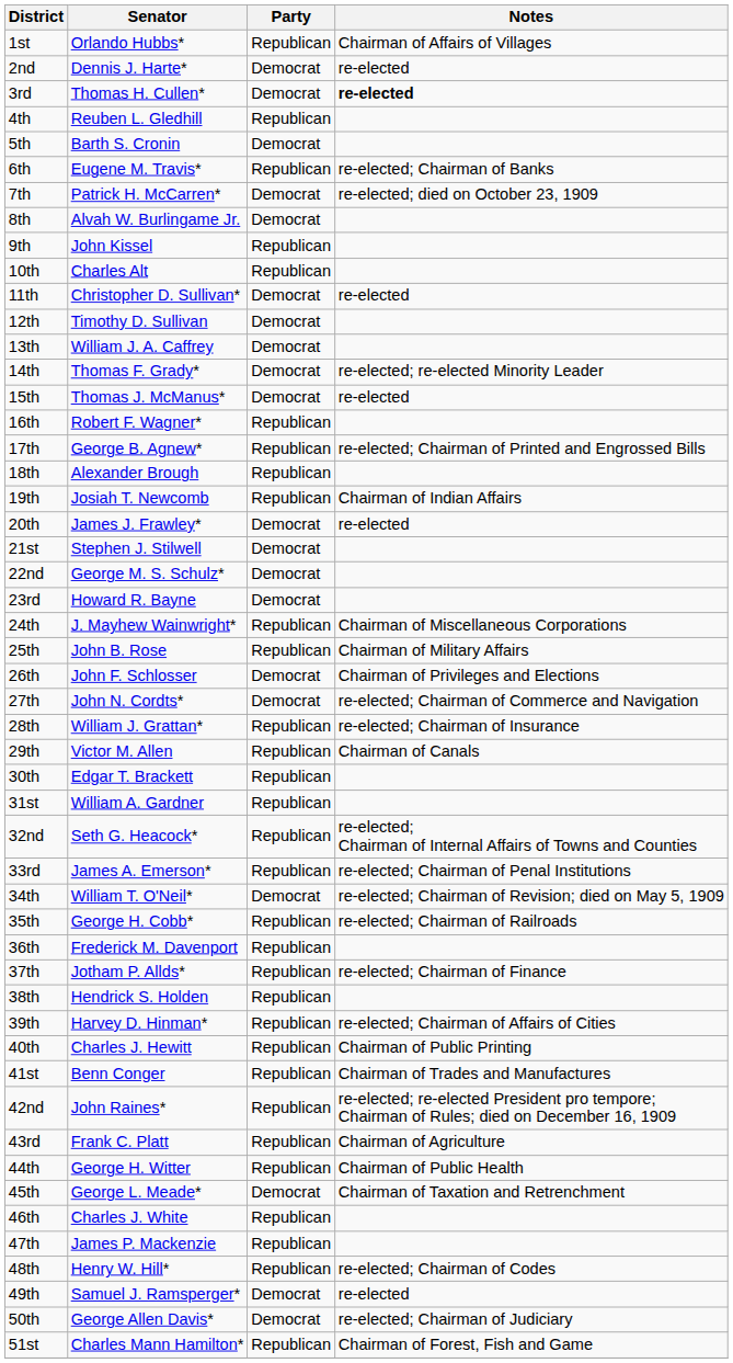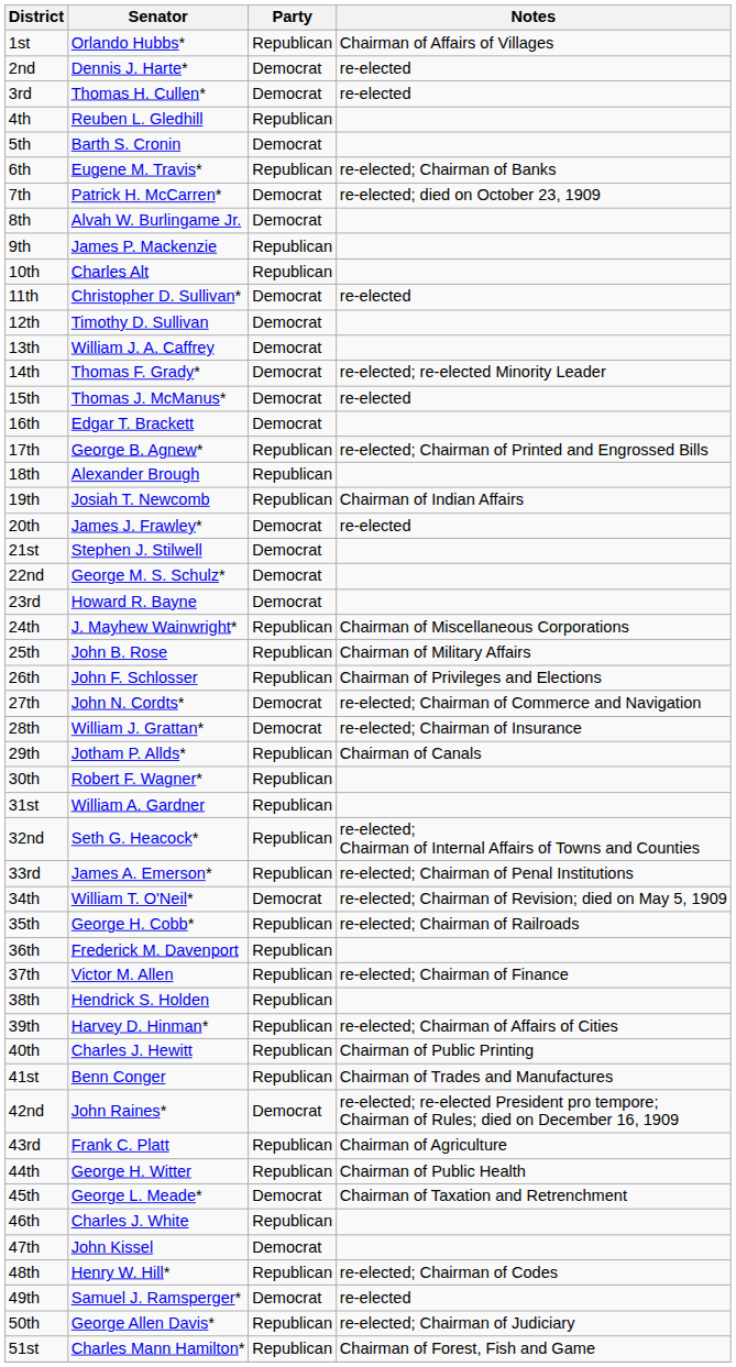3rd | Notes: bold -> normal
9th | Senator: John Kissel -> James P. Mackenzie
16th | Senator: Robert F. Wagner* -> Edgar T. Brackett
16th | Party: Republican -> Democrat
26th | Party: Democrat -> Republican
28th | Party: Republican -> Democrat
29th | Senator: Victor M. Allen -> Jotham P. Allds*
30th | Senator: Edgar T. Brackett -> Robert F. Wagner*
37th | Senator: Jotham P. Allds* -> Victor M. Allen
42nd | Party: Republican -> Democrat
47th | Senator: James P. Mackenzie -> John Kissel
47th | Party: Republican -> Democrat
50th | Party: Democrat -> Republican
